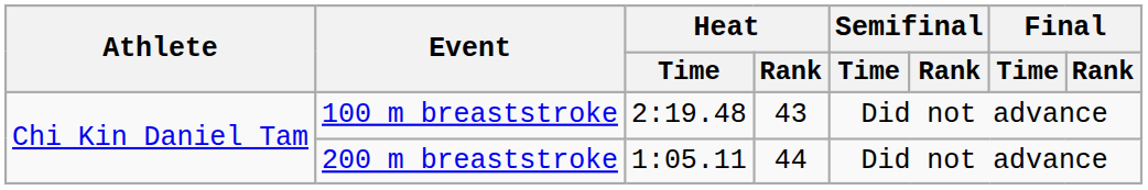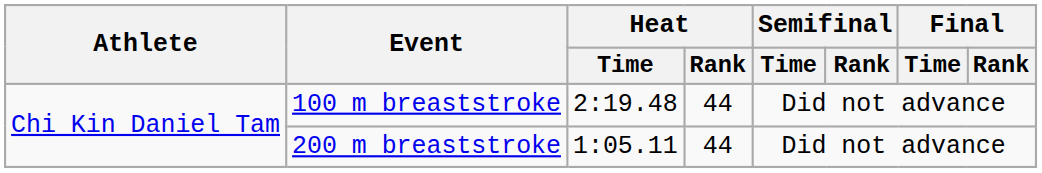100 m breaststroke | Heat / Rank: 43 -> 44
